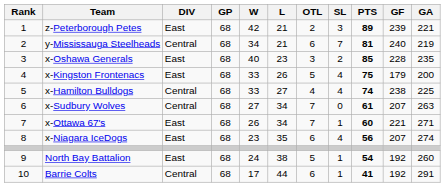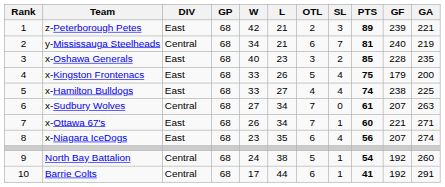x-Hamilton Bulldogs | DIV: Central -> East
North Bay Battalion | DIV: East -> Central
